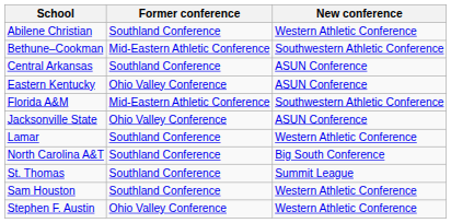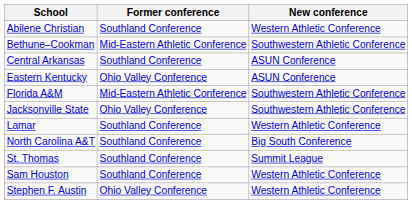Jacksonville State | New conference: ASUN Conference -> Southwestern Athletic Conference
